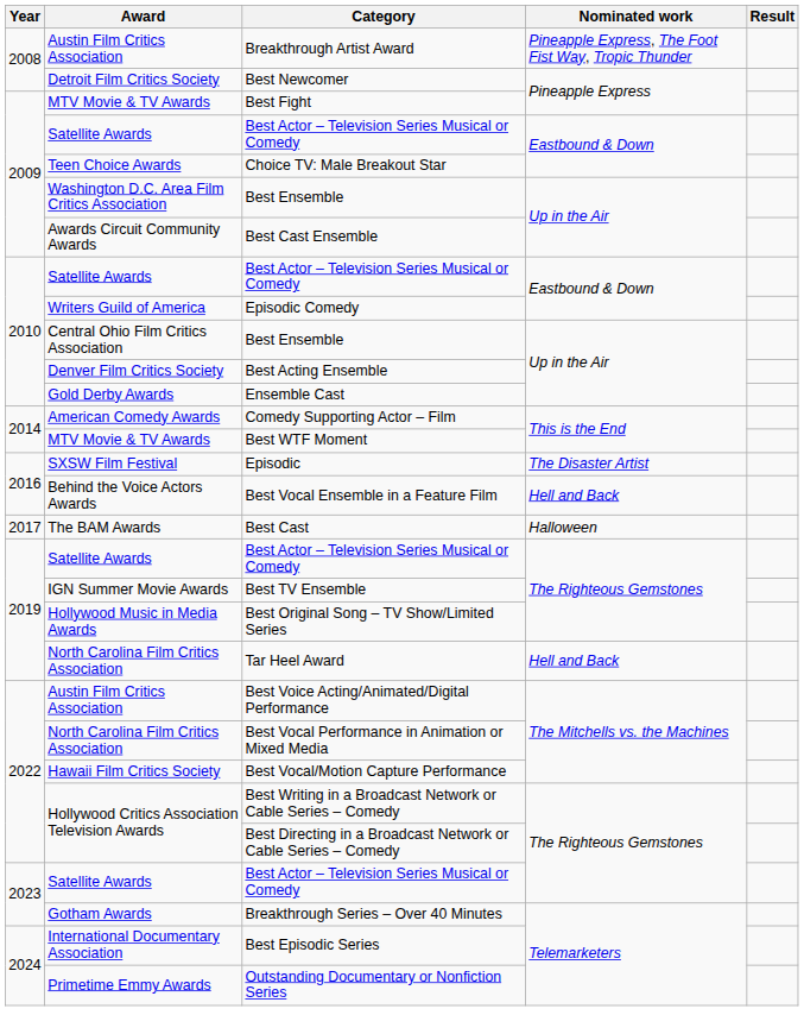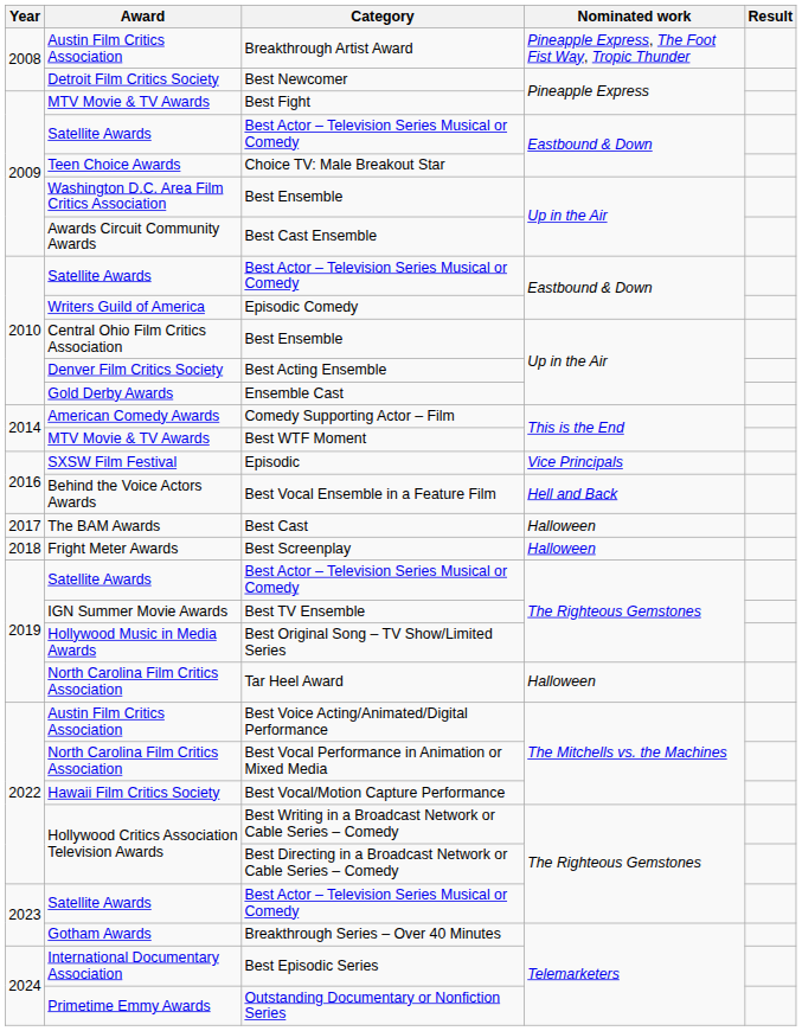Episodic | Nominated work: The Disaster Artist -> Vice Principals
+ row: 2018 | Fright Meter Awards | Best Screenplay | Halloween
Tar Heel Award | Nominated work: Hell and Back -> Halloween
